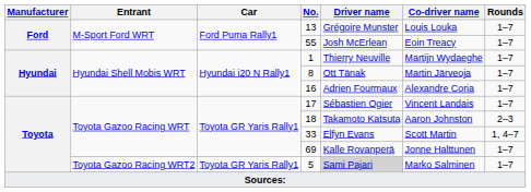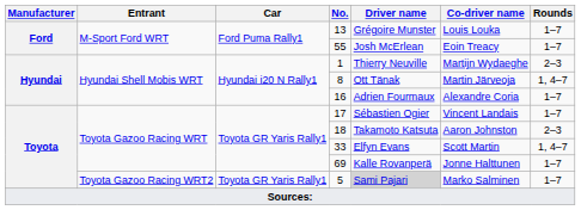1 | Rounds: 1–7 -> 2–3
8 | Rounds: 1–7 -> 1, 4–7
